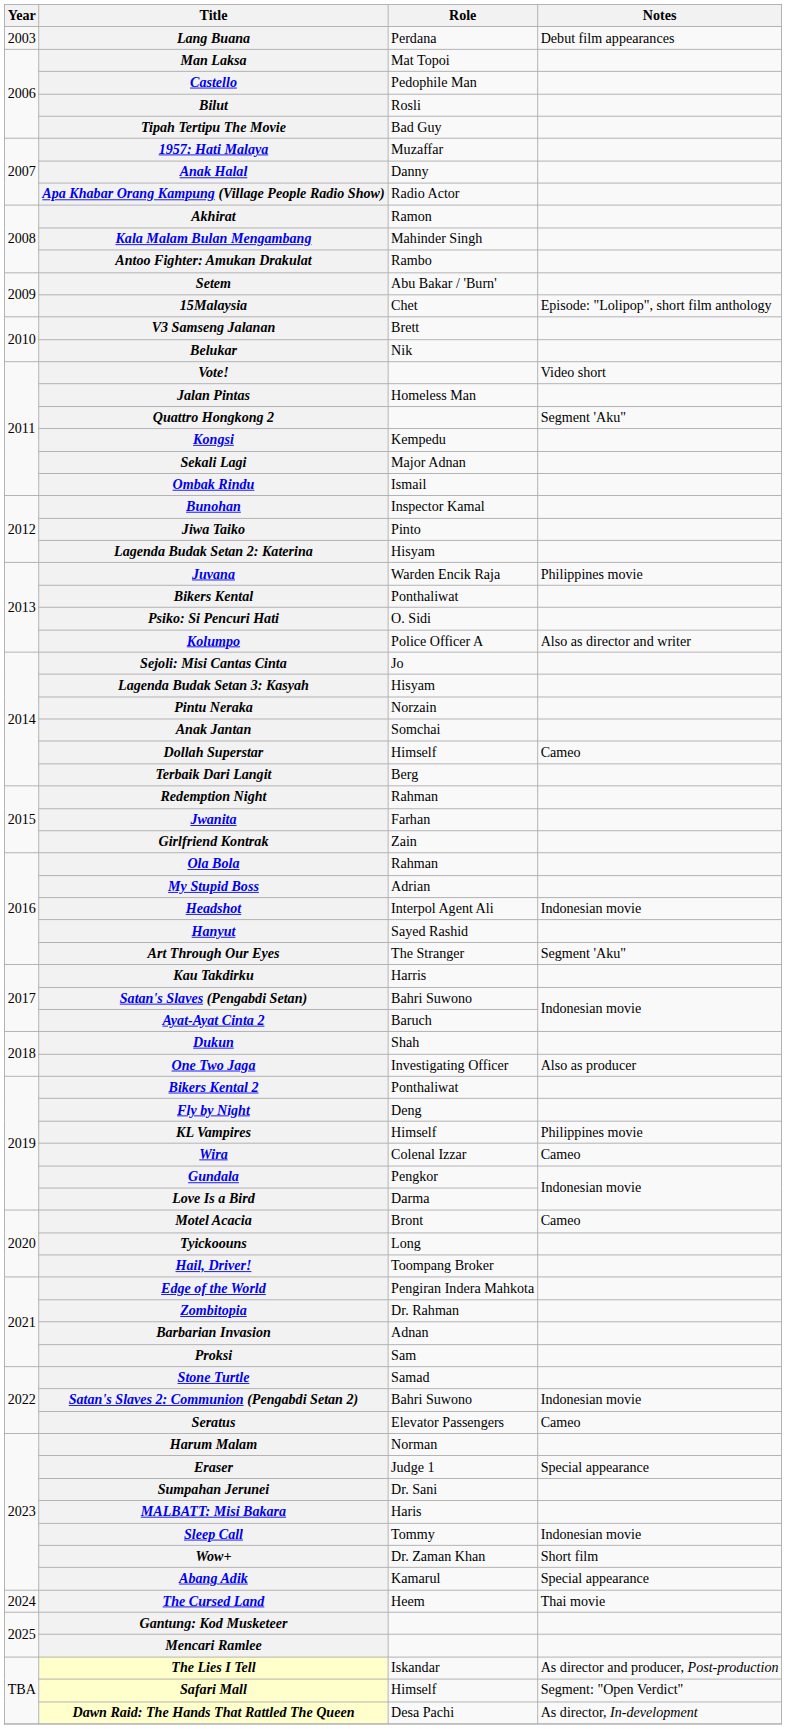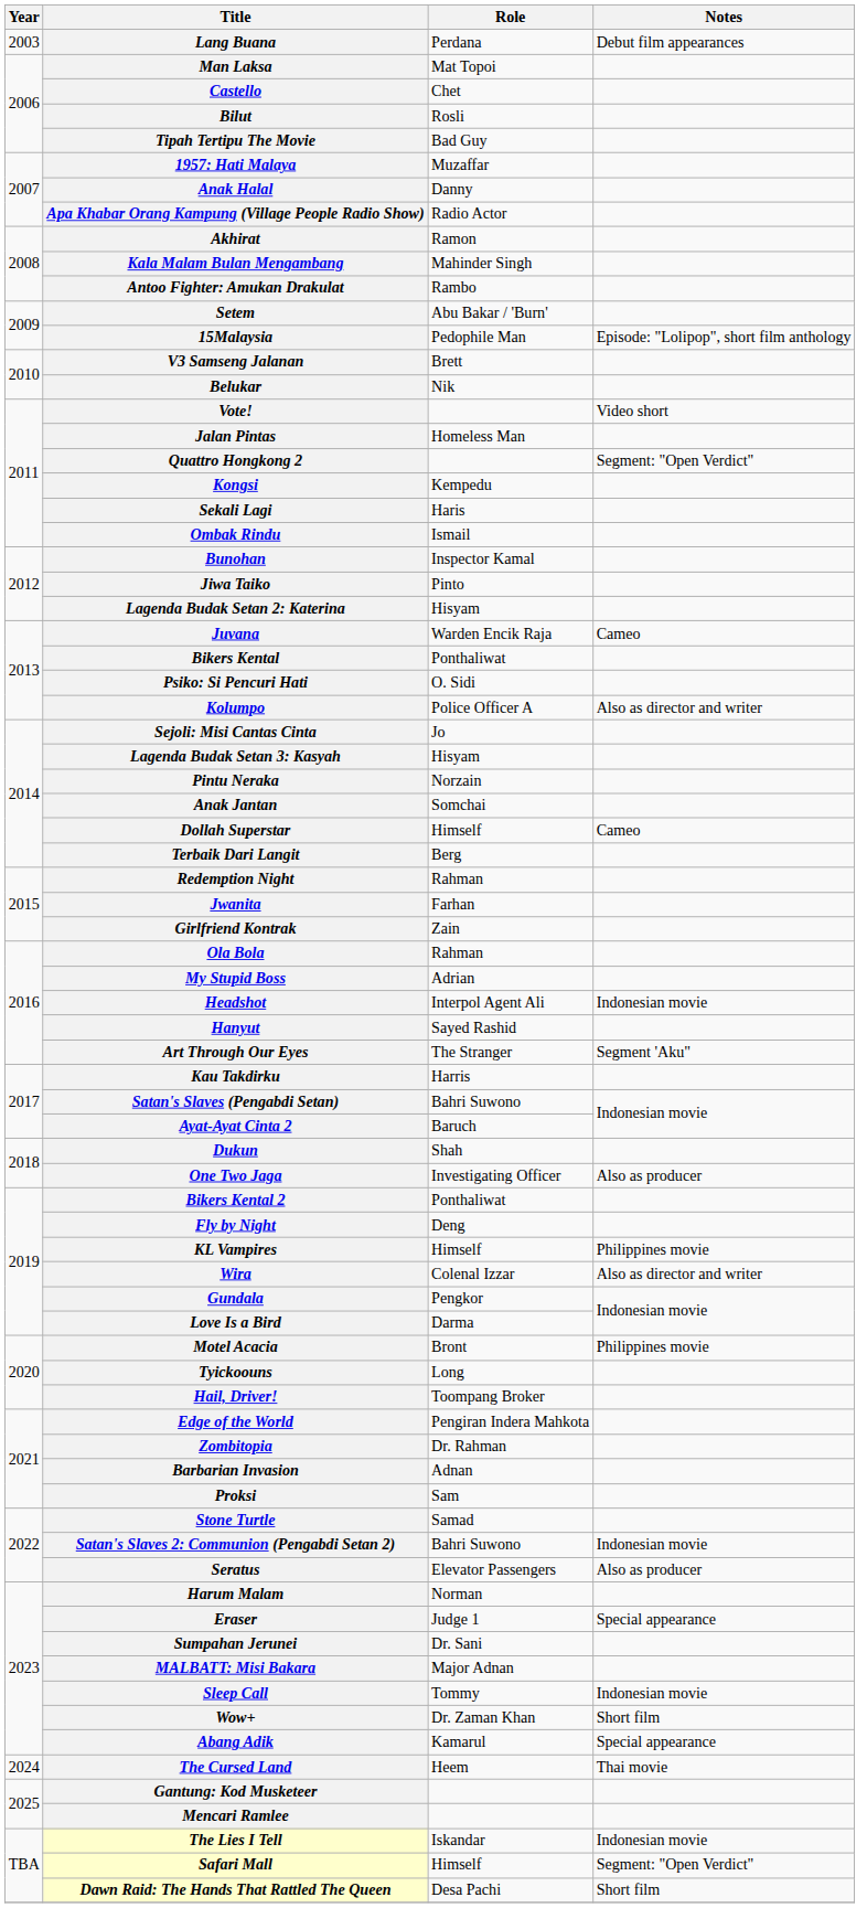Castello | Role: Pedophile Man -> Chet
15Malaysia | Role: Chet -> Pedophile Man
Quattro Hongkong 2 | Notes: Segment 'Aku" -> Segment: "Open Verdict"
Sekali Lagi | Role: Major Adnan -> Haris
Juvana | Notes: Philippines movie -> Cameo
Wira | Notes: Cameo -> Also as director and writer
Motel Acacia | Notes: Cameo -> Philippines movie
Seratus | Notes: Cameo -> Also as producer
MALBATT: Misi Bakara | Role: Haris -> Major Adnan
The Lies I Tell | Notes: As director and producer, Post-production -> Indonesian movie
Dawn Raid: The Hands That Rattled The Queen | Notes: As director, In-development -> Short film
